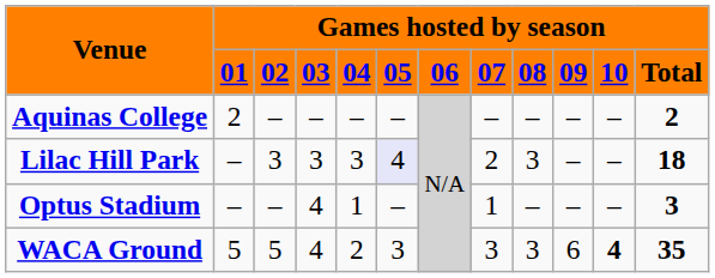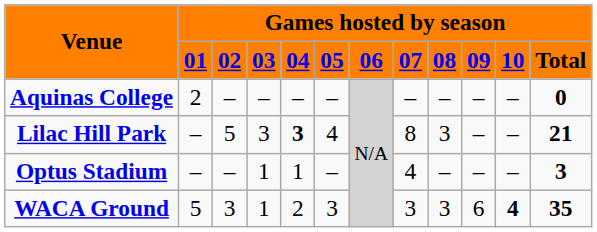Aquinas College | column 12: 2 -> 0
Lilac Hill Park | column 3: 3 -> 5
Lilac Hill Park | column 5: normal -> bold
Lilac Hill Park | column 6: lavender background -> no background
Lilac Hill Park | column 8: 2 -> 8
Lilac Hill Park | column 12: 18 -> 21
Optus Stadium | column 4: 4 -> 1
Optus Stadium | column 8: 1 -> 4
WACA Ground | column 3: 5 -> 3
WACA Ground | column 4: 4 -> 1
